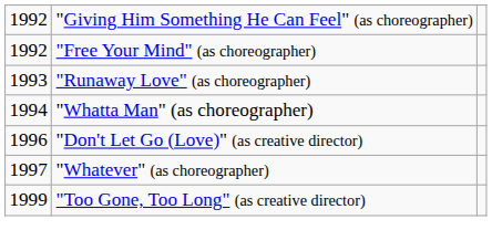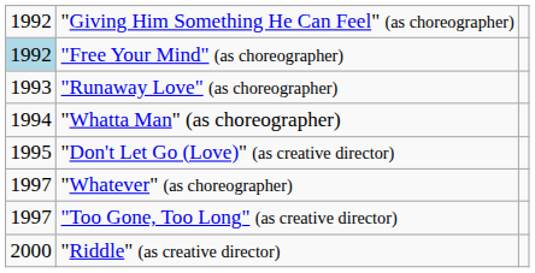"Free Your Mind" (as choreographer) | column 1: no background -> lightblue background
"Don't Let Go (Love)" (as creative director) | column 1: 1996 -> 1995
"Too Gone, Too Long" (as creative director) | column 1: 1999 -> 1997
+ row: 2000 | "Riddle" (as creative director)
